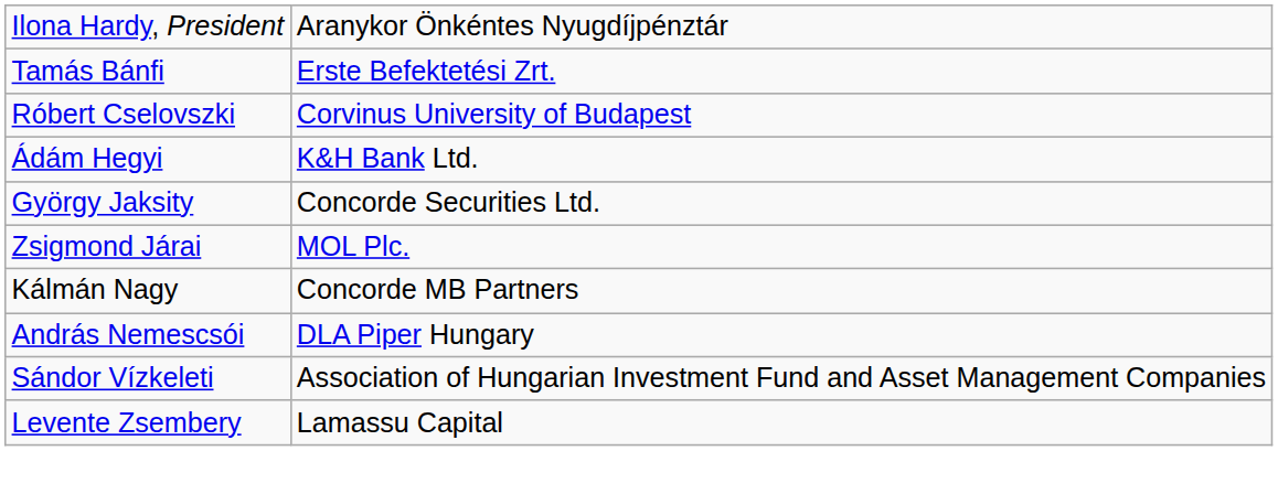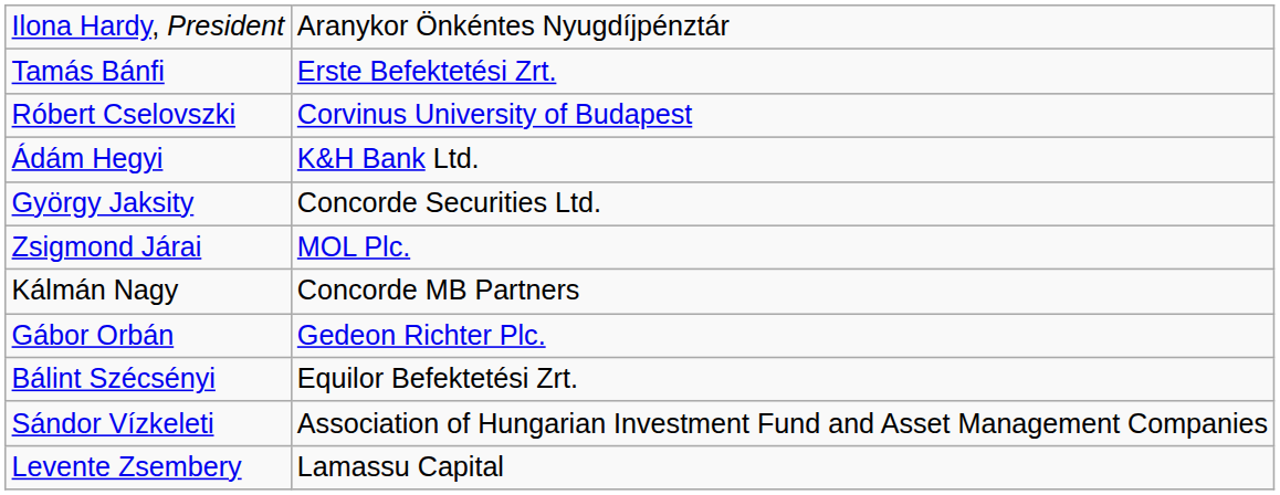- row: András Nemescsói | DLA Piper Hungary
+ row: Gábor Orbán | Gedeon Richter Plc.
+ row: Bálint Szécsényi | Equilor Befektetési Zrt.
